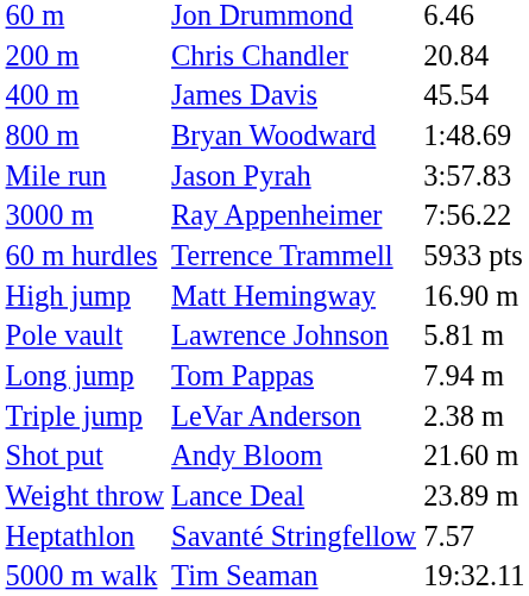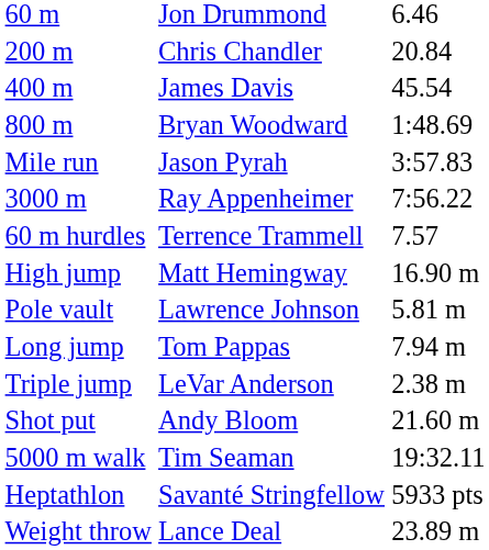60 m hurdles | column 3: 5933 pts -> 7.57
rows swapped: Weight throw <-> 5000 m walk
Heptathlon | column 3: 7.57 -> 5933 pts
